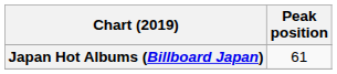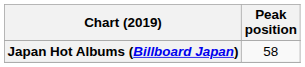Japan Hot Albums (Billboard Japan) | Peak position: 61 -> 58
